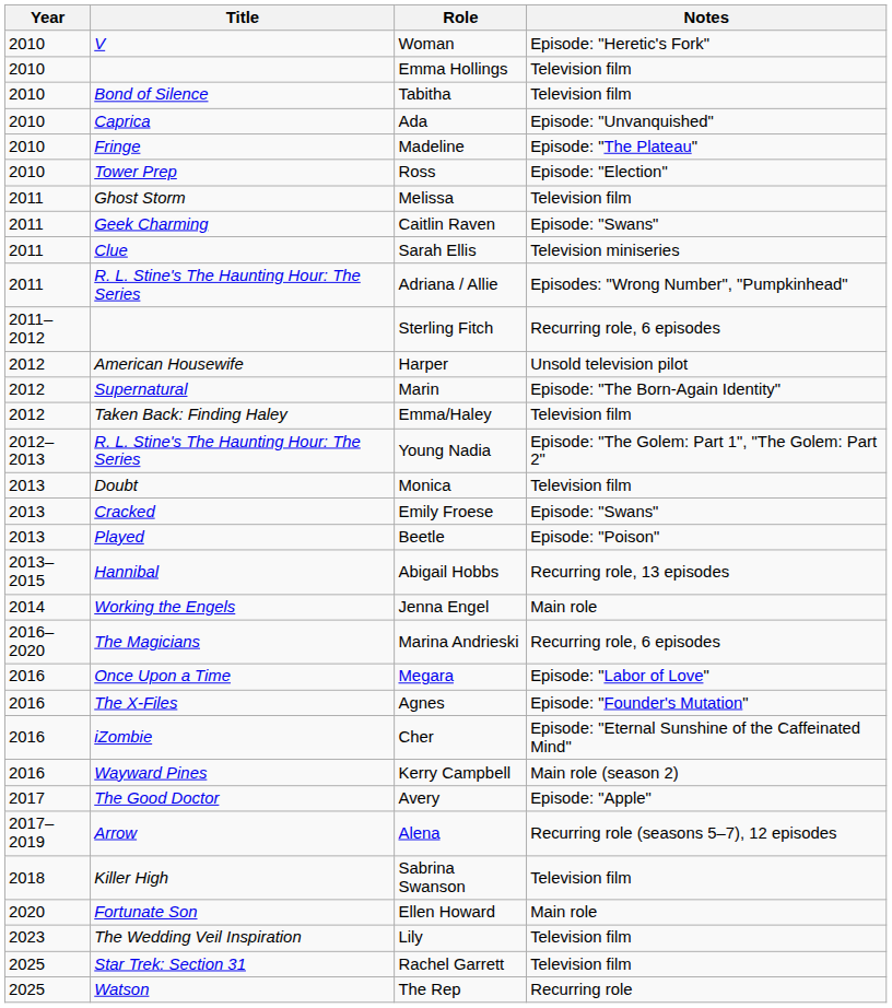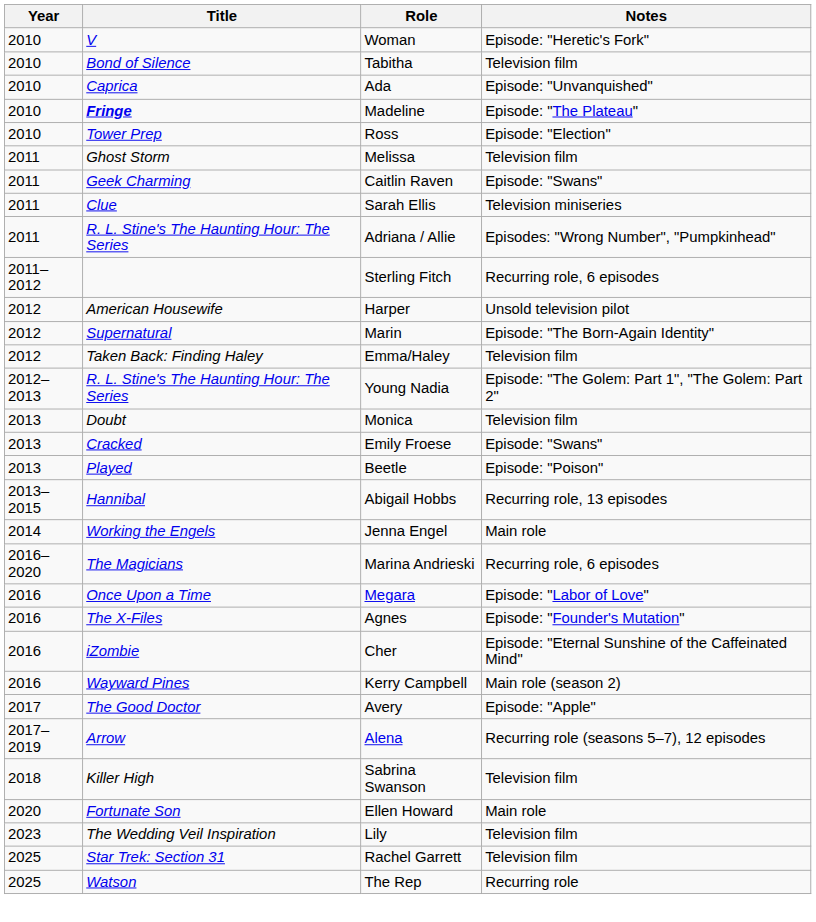- row: 2010 | Emma Hollings | Television film
Madeline | Title: normal -> bold
